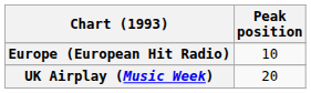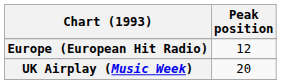Europe (European Hit Radio) | Peak position: 10 -> 12
